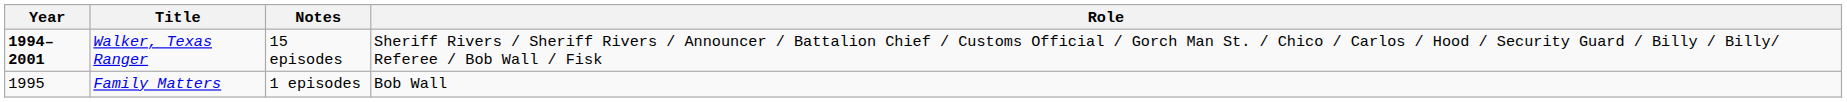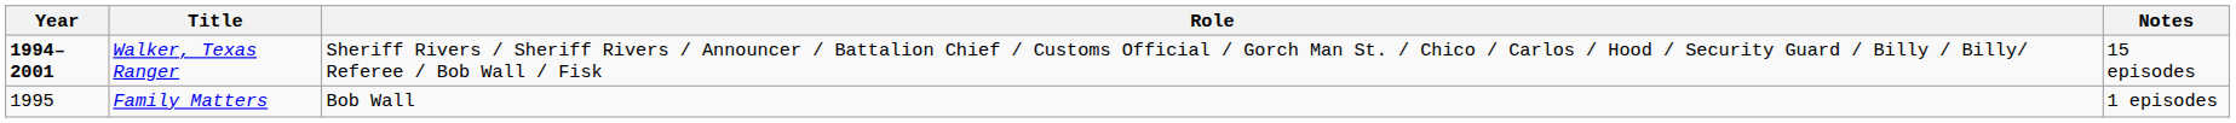columns swapped: Role <-> Notes
